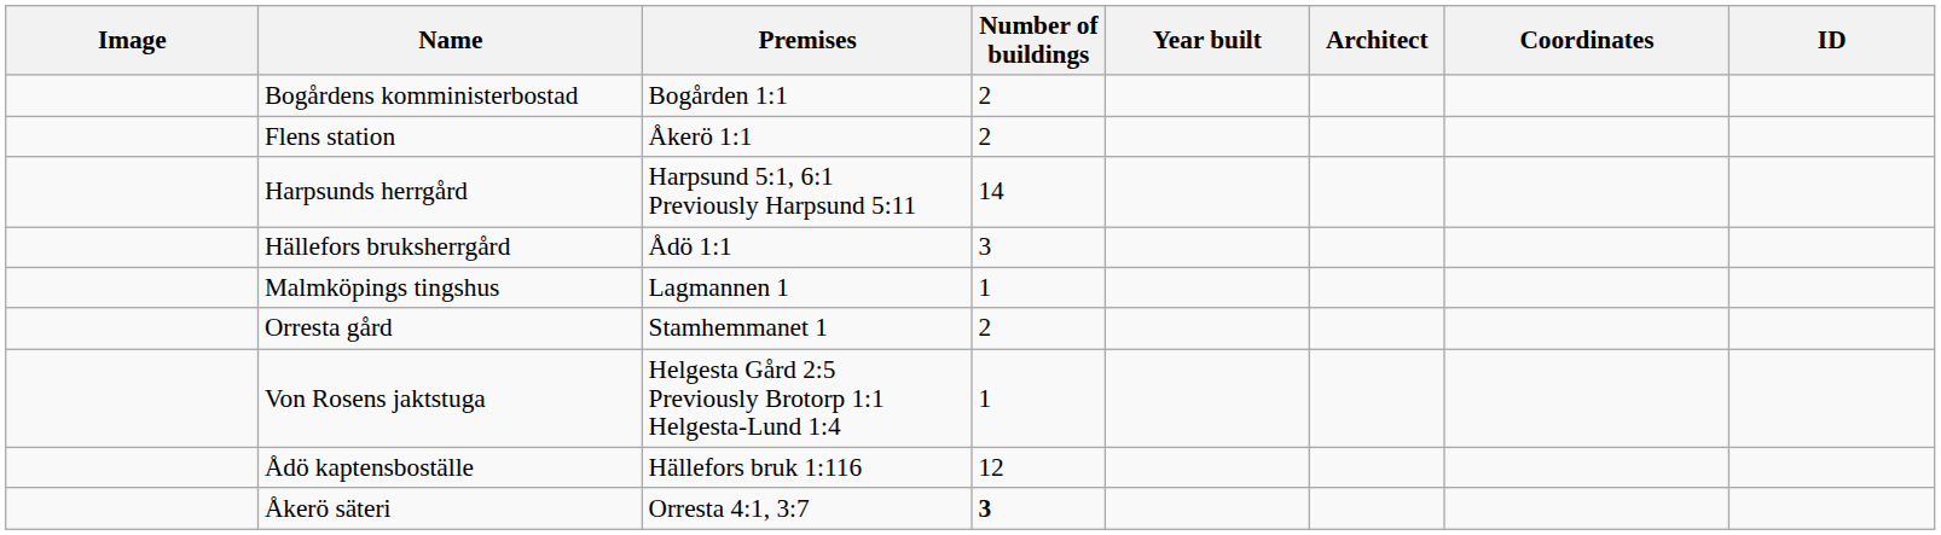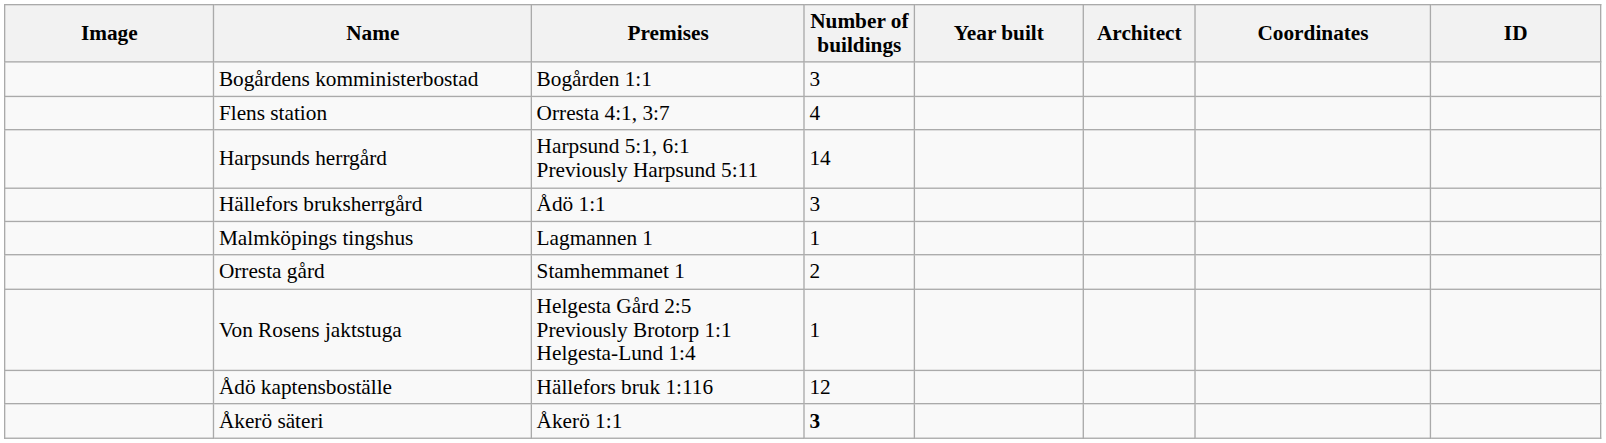Bogårdens komministerbostad | Number of buildings: 2 -> 3
Flens station | Premises: Åkerö 1:1 -> Orresta 4:1, 3:7
Flens station | Number of buildings: 2 -> 4
Åkerö säteri | Premises: Orresta 4:1, 3:7 -> Åkerö 1:1
